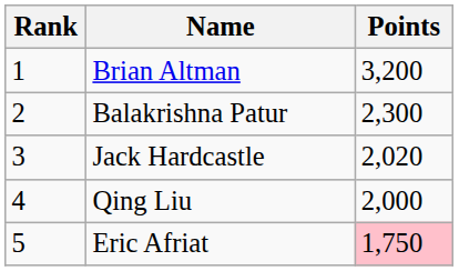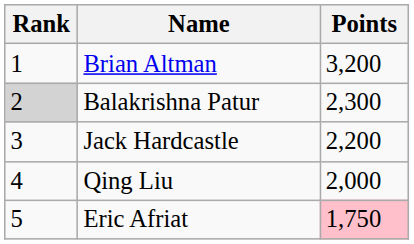Balakrishna Patur | Rank: no background -> lightgrey background
Jack Hardcastle | Points: 2,020 -> 2,200
